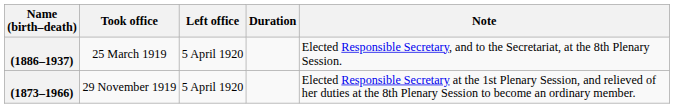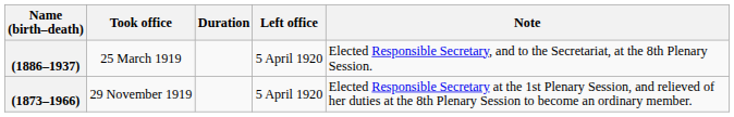columns swapped: Left office <-> Duration
